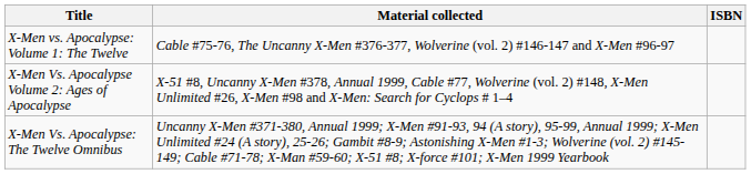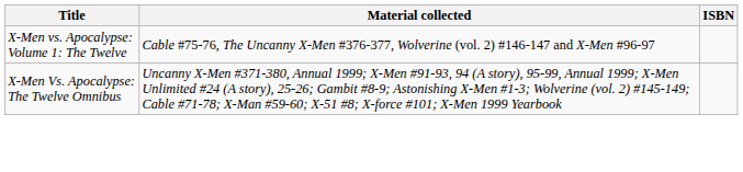- row: X-Men Vs. Apocalypse Volume 2: Ages of Apocalypse | X-51 #8, Uncanny X-Men #378, Annual 1999, Cable #77, Wolverine (vol. 2) #148, X-Men Unlimited #26, X-Men #98 and X-Men: Search for Cyclops # 1–4
